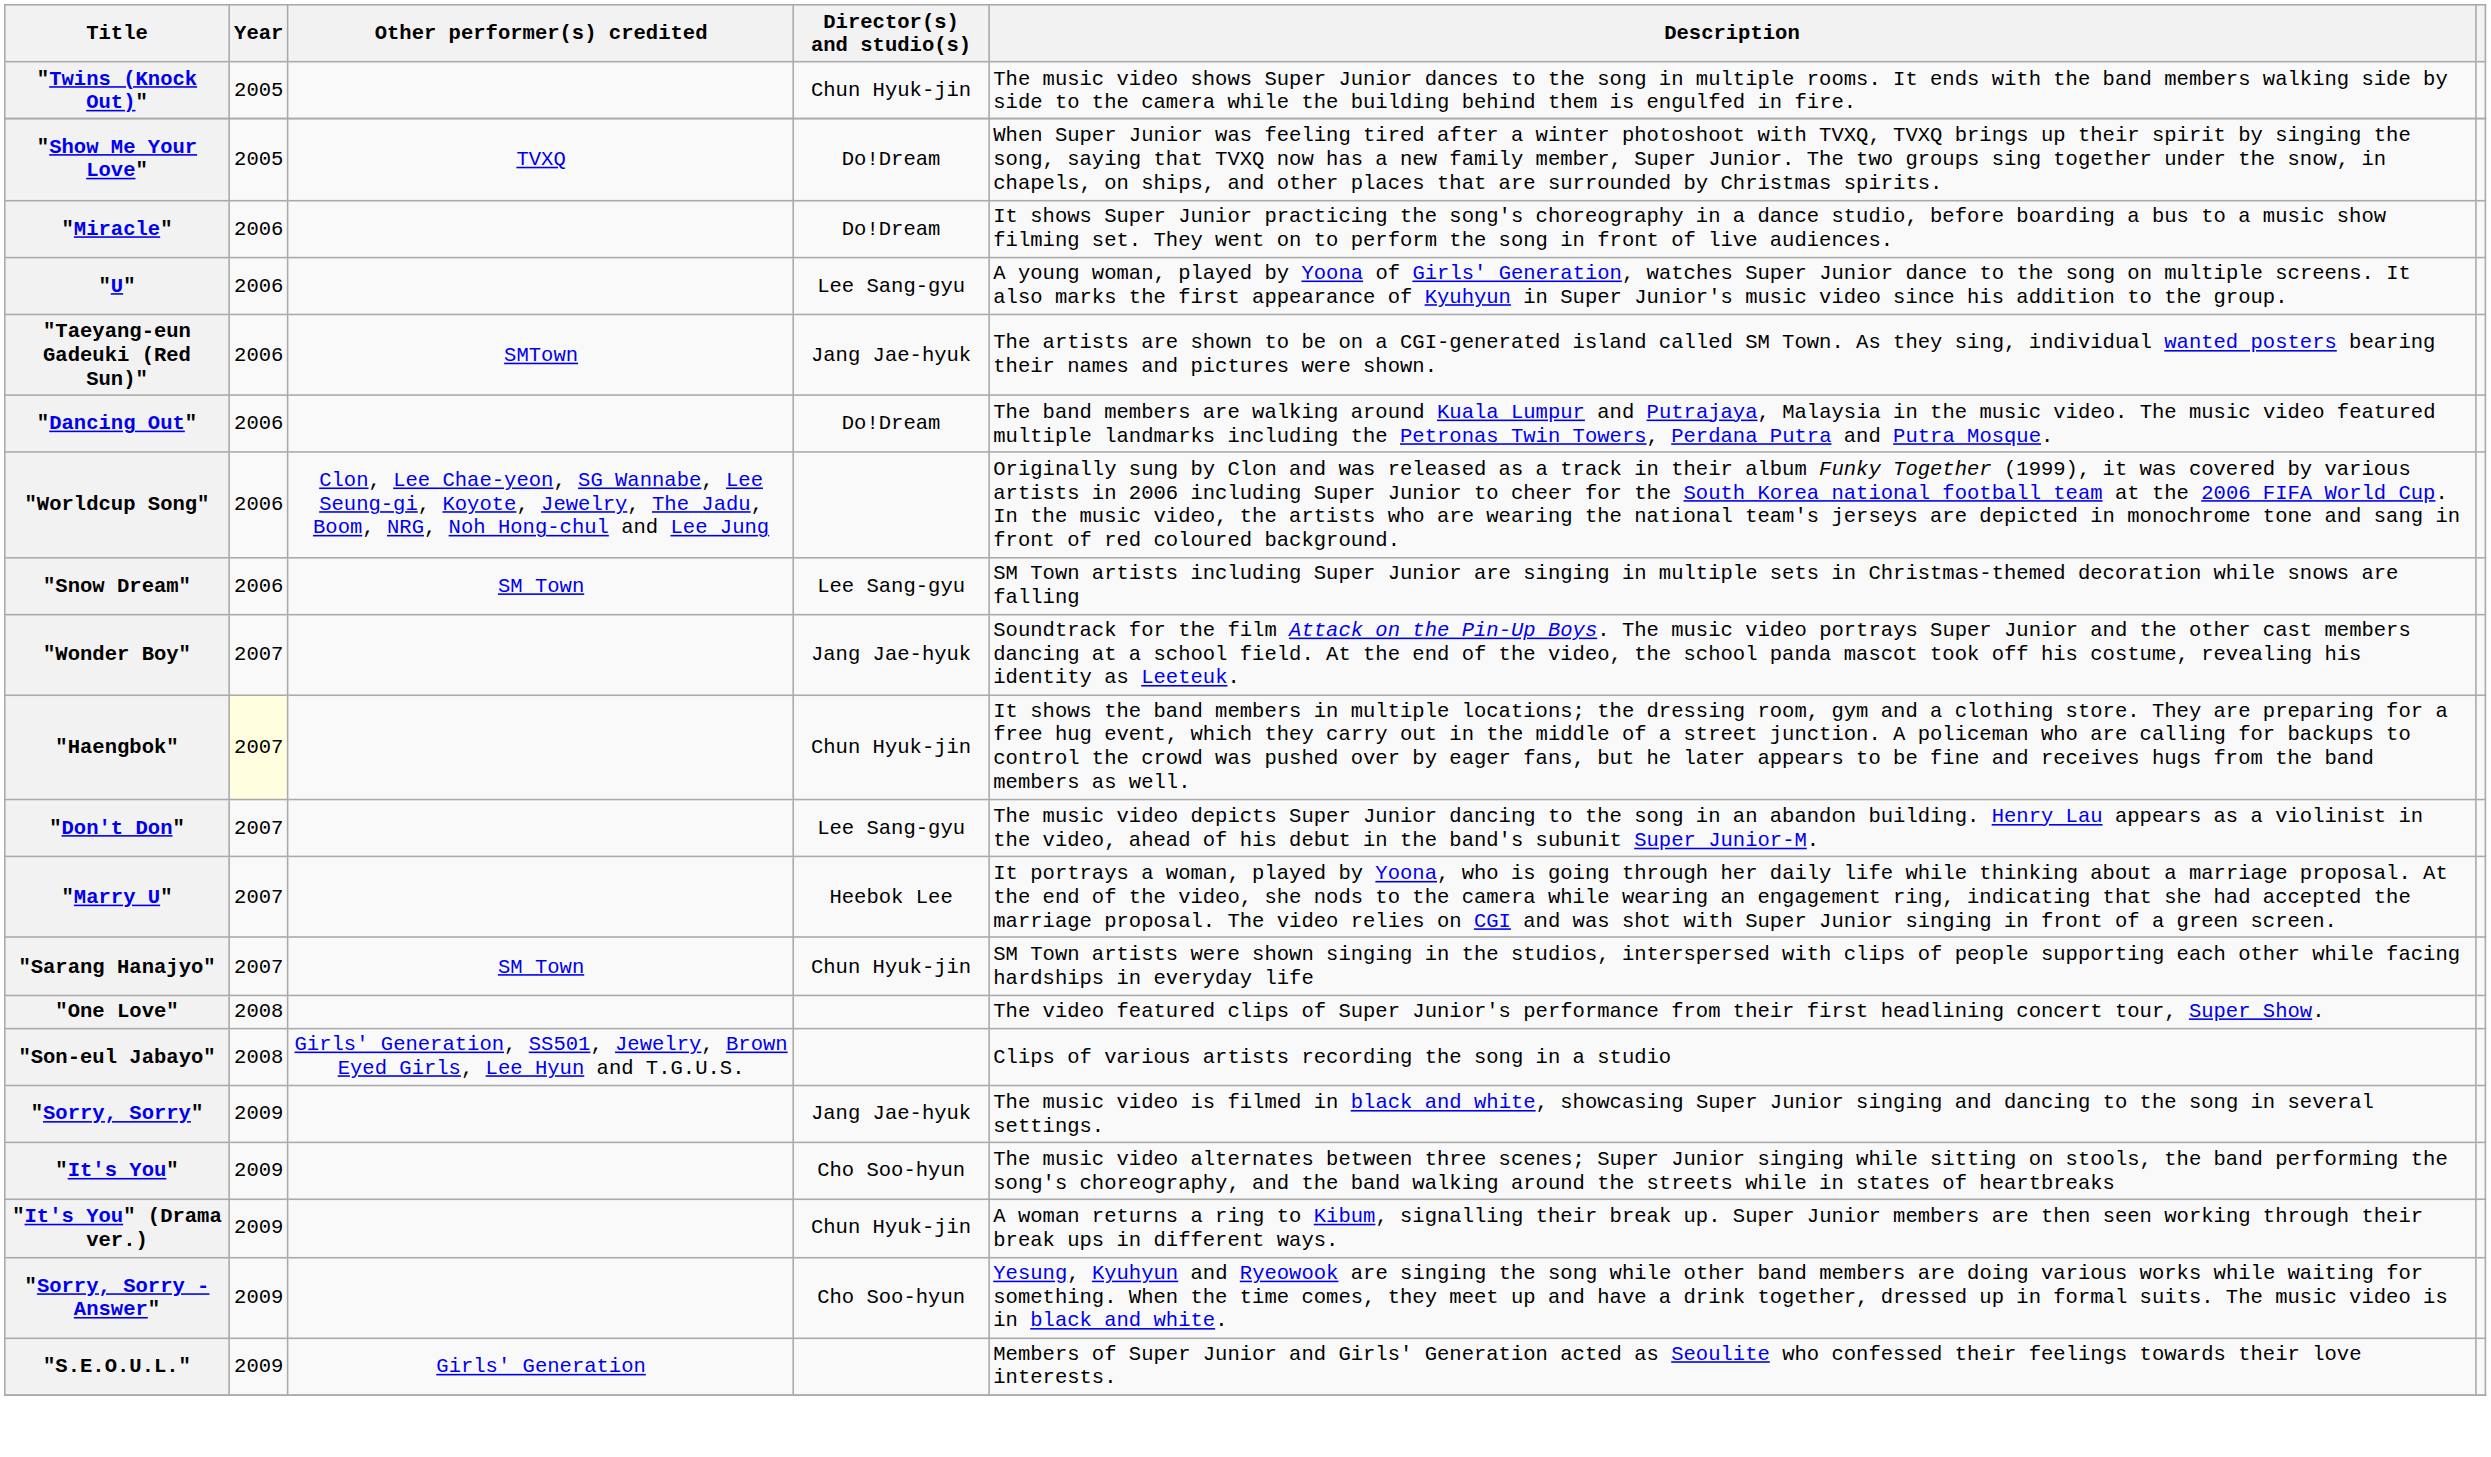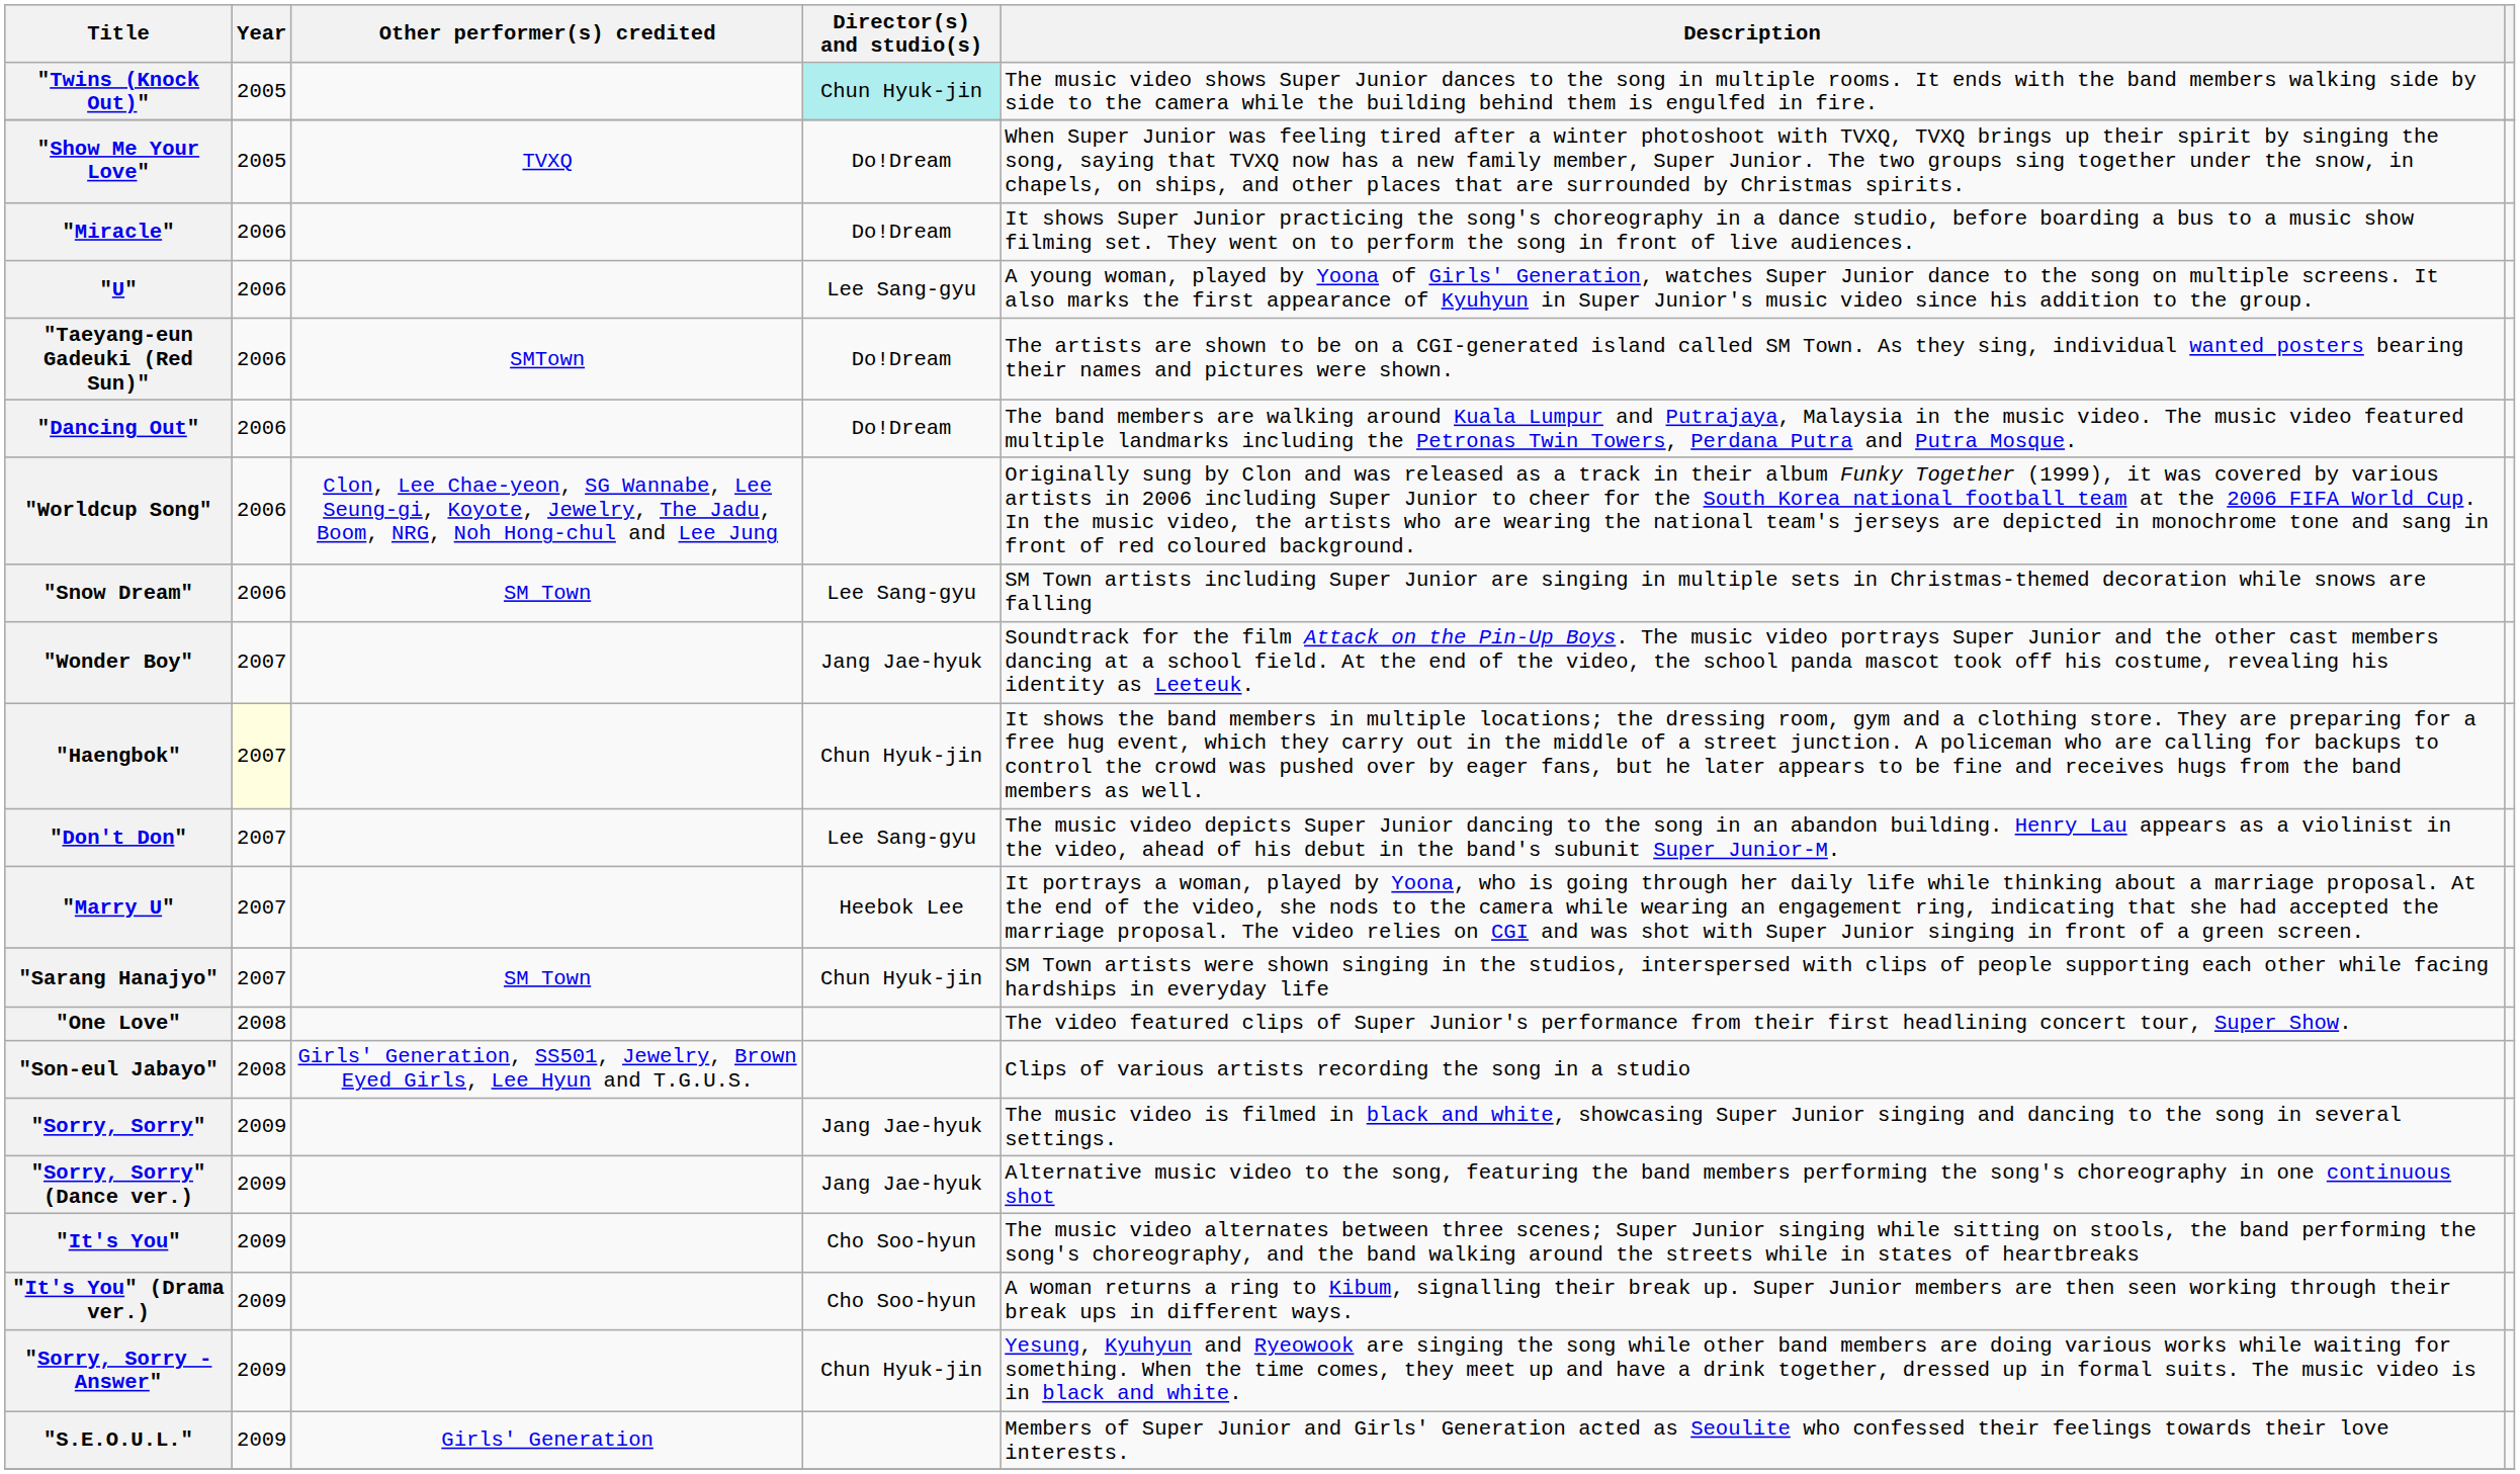"Twins (Knock Out)" | Director(s) and studio(s): no background -> paleturquoise background
"Taeyang-eun Gadeuki (Red Sun)" | Director(s) and studio(s): Jang Jae-hyuk -> Do!Dream
+ row: "Sorry, Sorry" (Dance ver.) | 2009 | Jang Jae-hyuk | Alternative music video to the song, featuring the band members performing the song's choreography in one continuous shot
"It's You" (Drama ver.) | Director(s) and studio(s): Chun Hyuk-jin -> Cho Soo-hyun
"Sorry, Sorry - Answer" | Director(s) and studio(s): Cho Soo-hyun -> Chun Hyuk-jin
